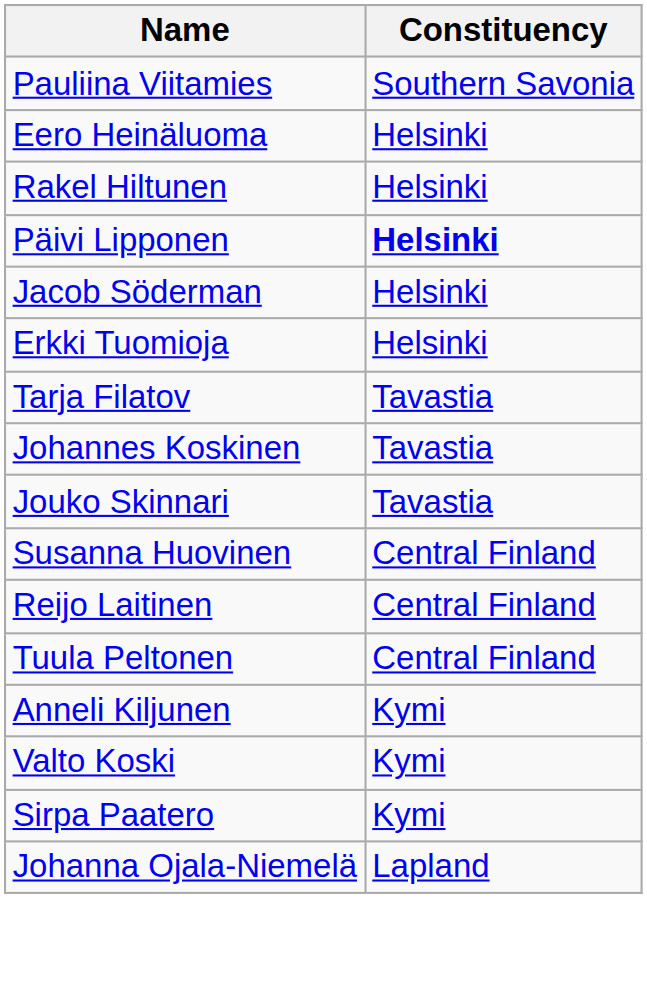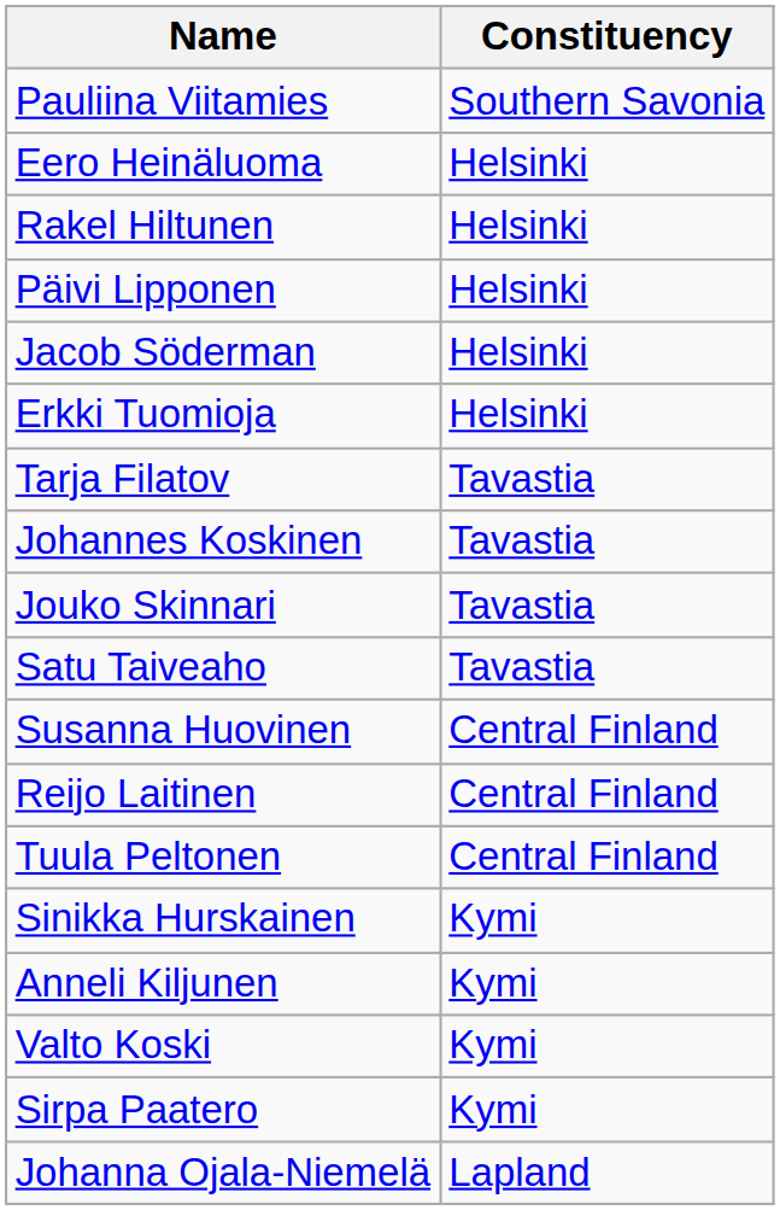Päivi Lipponen | Constituency: bold -> normal
+ row: Satu Taiveaho | Tavastia
+ row: Sinikka Hurskainen | Kymi
